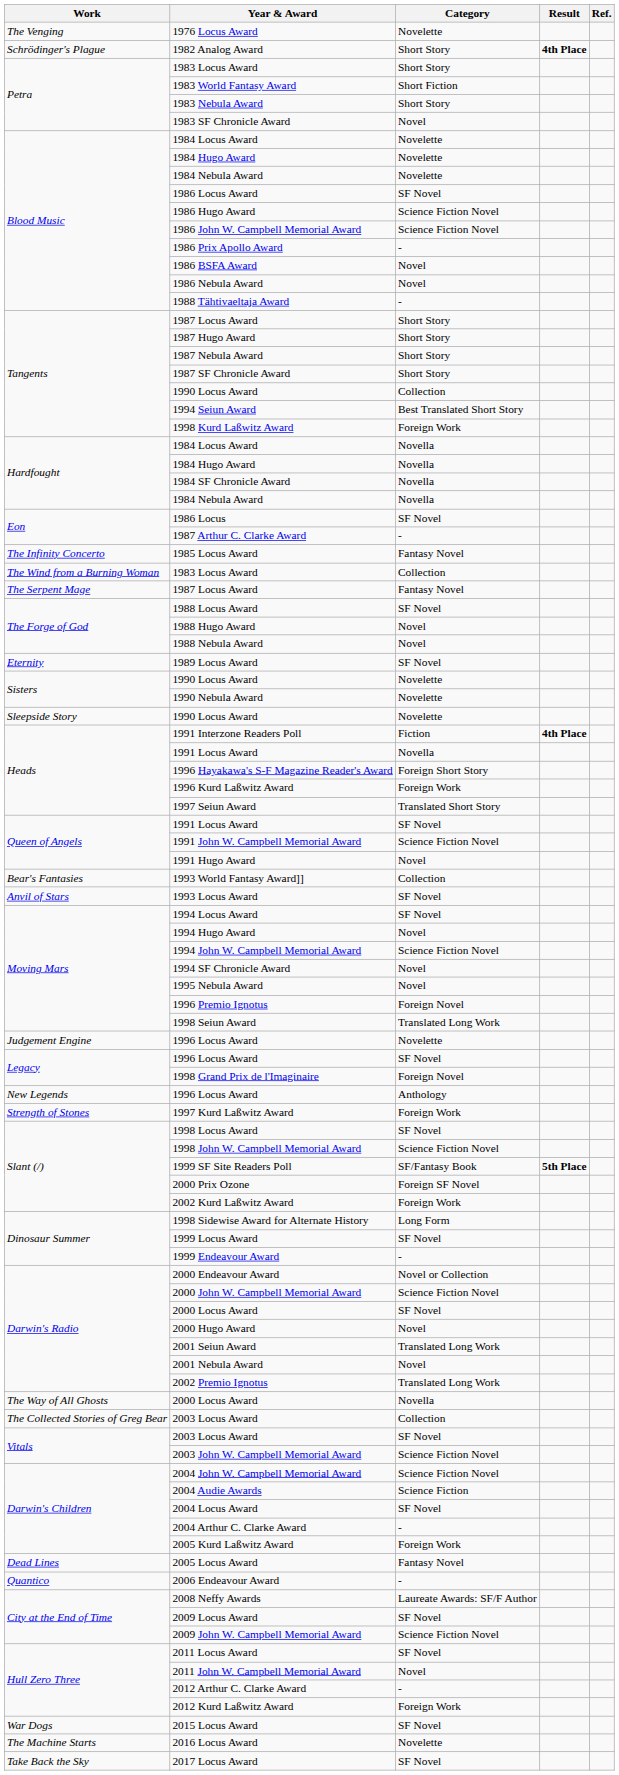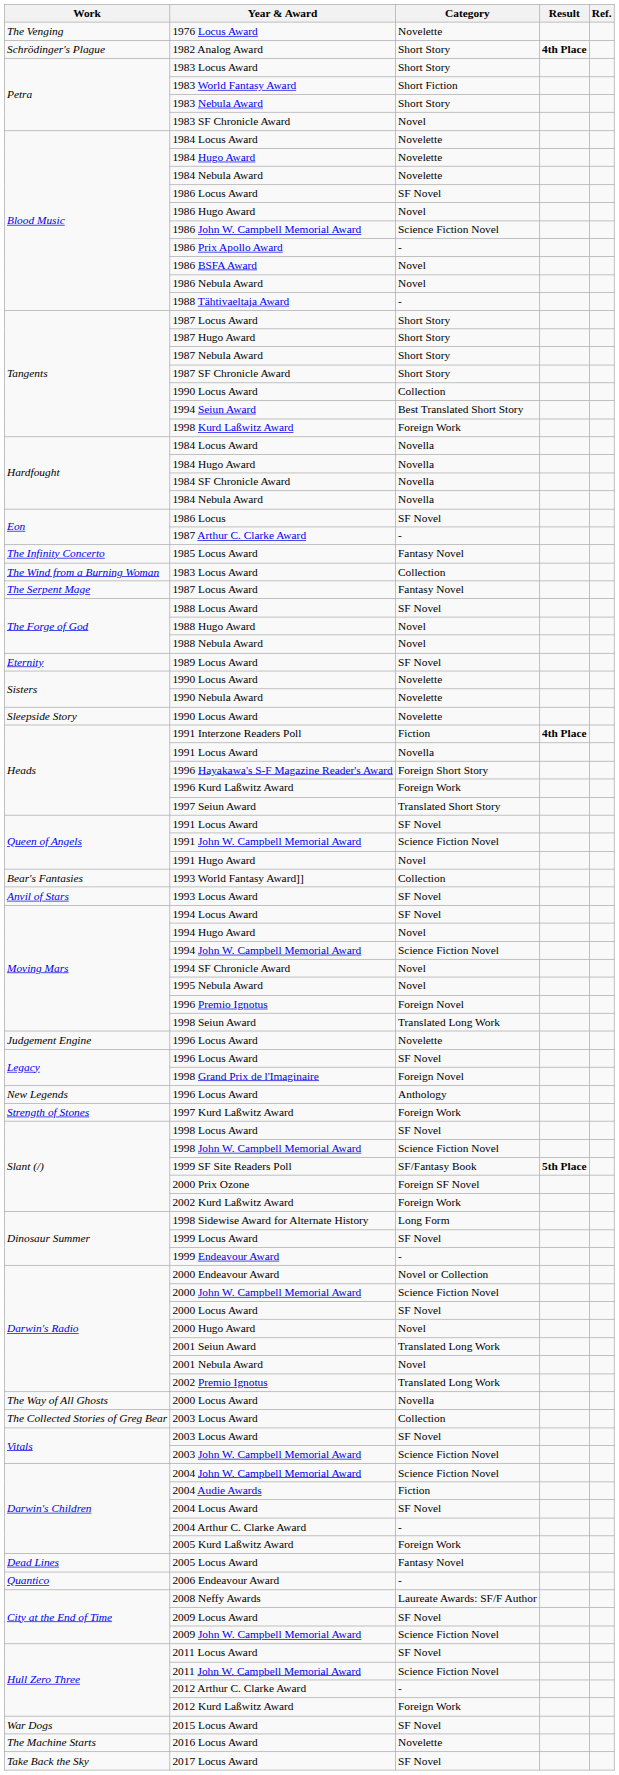1986 Hugo Award | Category: Science Fiction Novel -> Novel
2004 Audie Awards | Category: Science Fiction -> Fiction
2011 John W. Campbell Memorial Award | Category: Novel -> Science Fiction Novel
